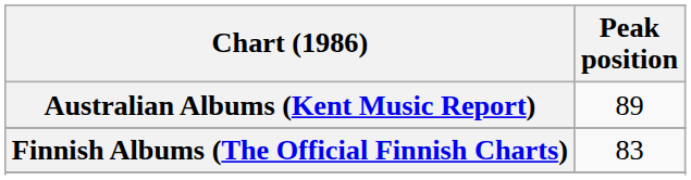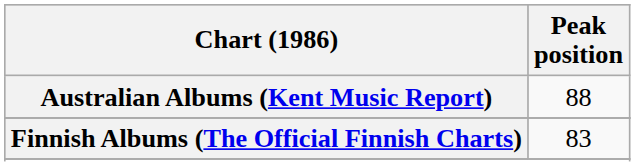Australian Albums (Kent Music Report) | Peak position: 89 -> 88
